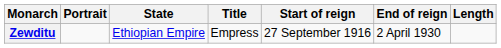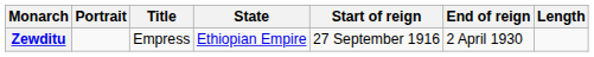columns swapped: Title <-> State
